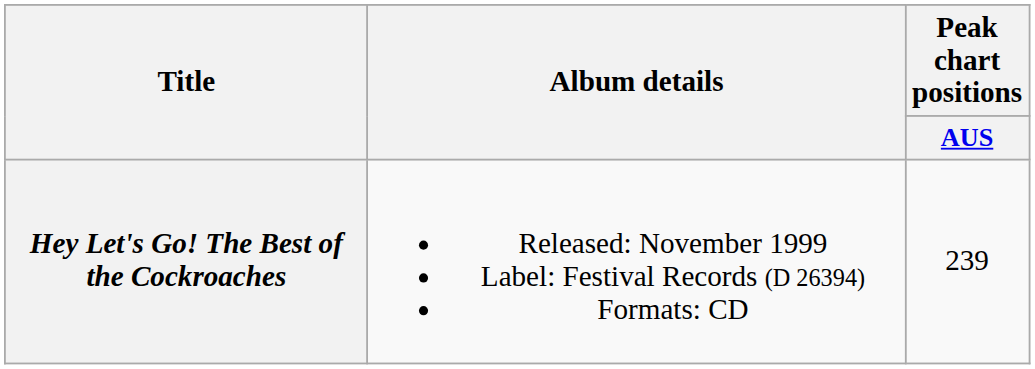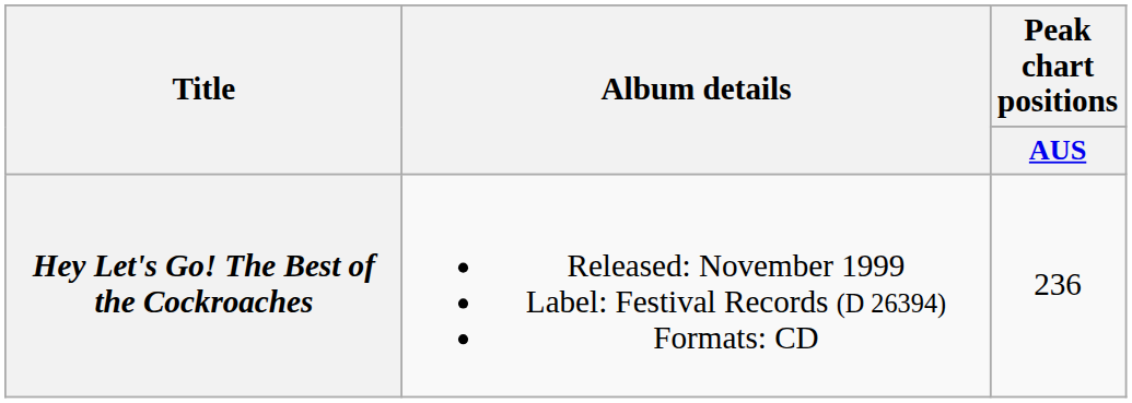Hey Let's Go! The Best of the Cockroaches | Peak chart positions / AUS: 239 -> 236
